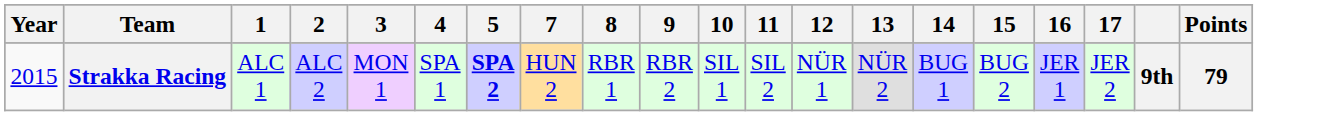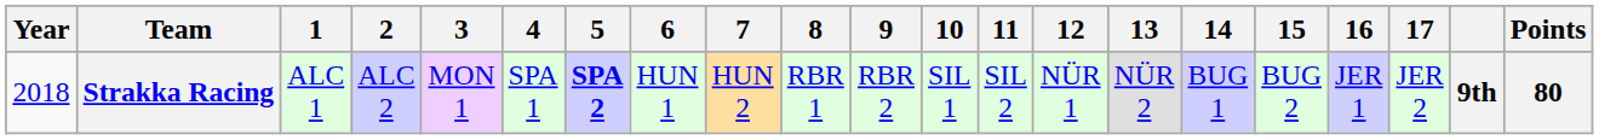+ column: 6 | HUN 1
Strakka Racing | Year: 2015 -> 2018
Strakka Racing | Points: 79 -> 80
